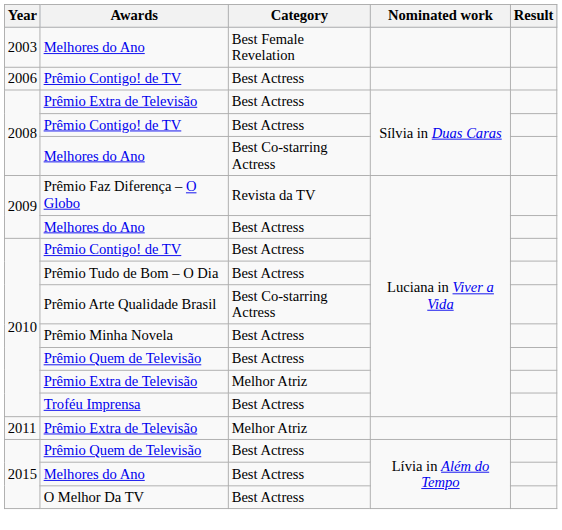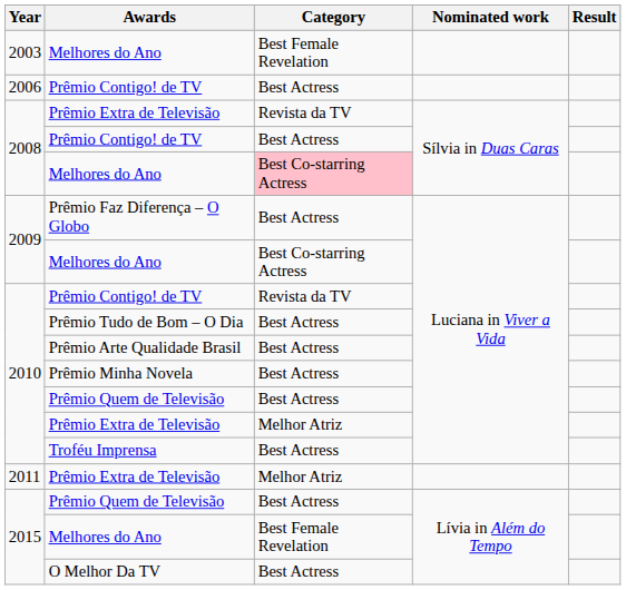2008 / Prêmio Extra de Televisão | Category: Best Actress -> Revista da TV
2008 / Melhores do Ano | Category: no background -> pink background
Prêmio Faz Diferença – O Globo | Category: Revista da TV -> Best Actress
2009 / Melhores do Ano | Category: Best Actress -> Best Co-starring Actress
2010 / Prêmio Contigo! de TV | Category: Best Actress -> Revista da TV
Prêmio Arte Qualidade Brasil | Category: Best Co-starring Actress -> Best Actress
2015 / Melhores do Ano | Category: Best Actress -> Best Female Revelation
